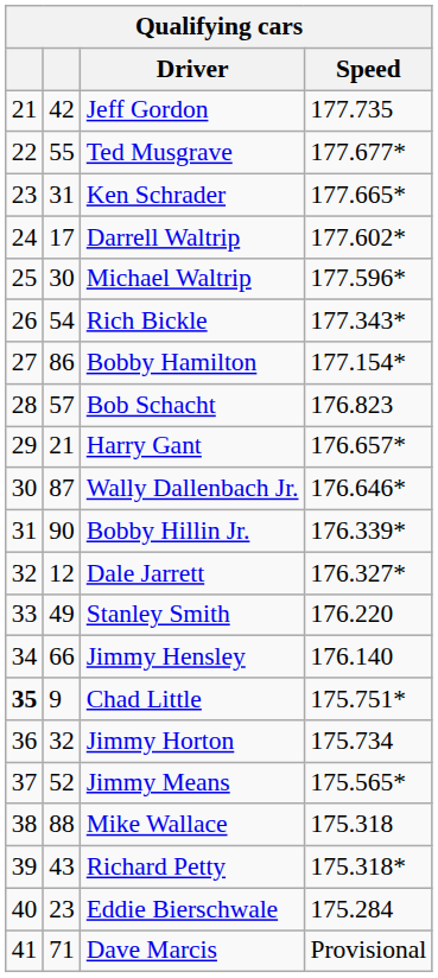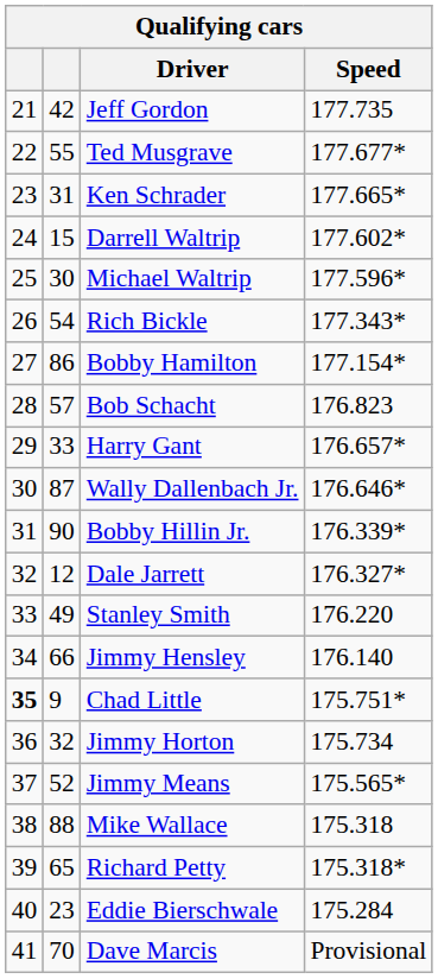Darrell Waltrip | column 2: 17 -> 15
Harry Gant | column 2: 21 -> 33
Richard Petty | column 2: 43 -> 65
Dave Marcis | column 2: 71 -> 70
